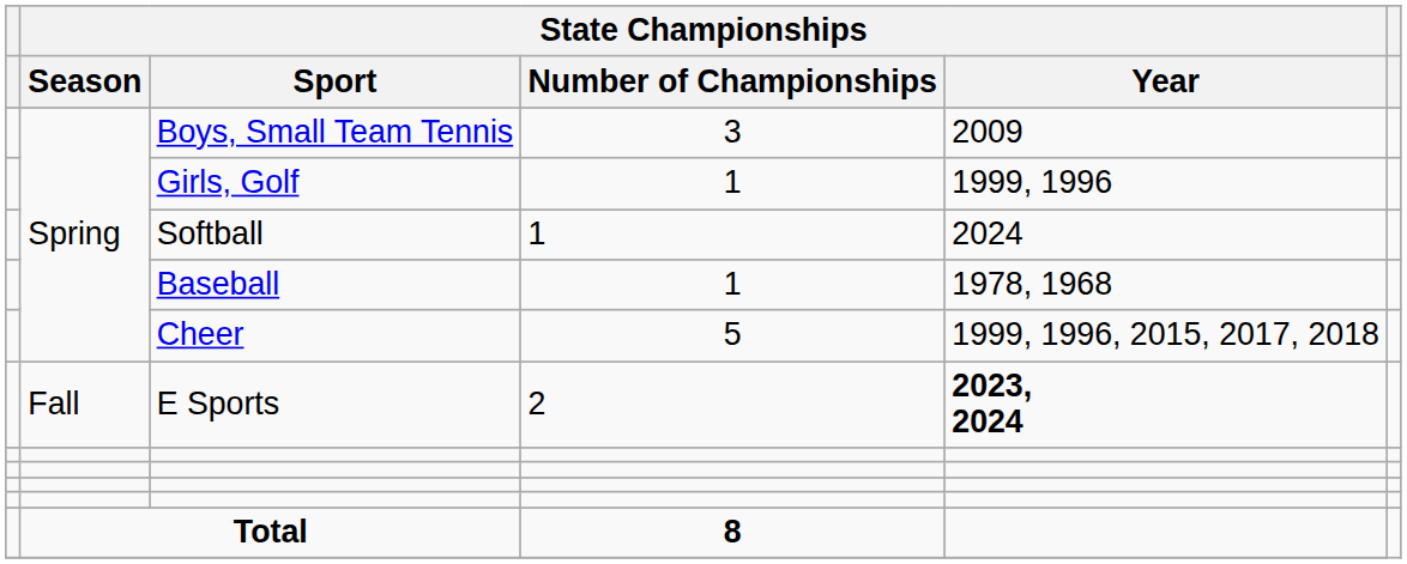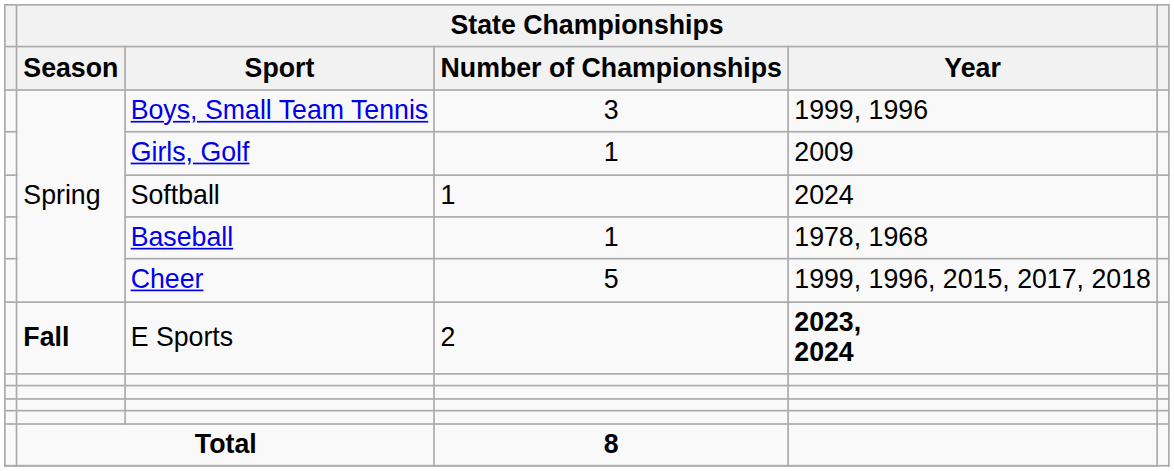Boys, Small Team Tennis | State Championships / Year: 2009 -> 1999, 1996
Girls, Golf | State Championships / Year: 1999, 1996 -> 2009
E Sports | State Championships / Season: normal -> bold
